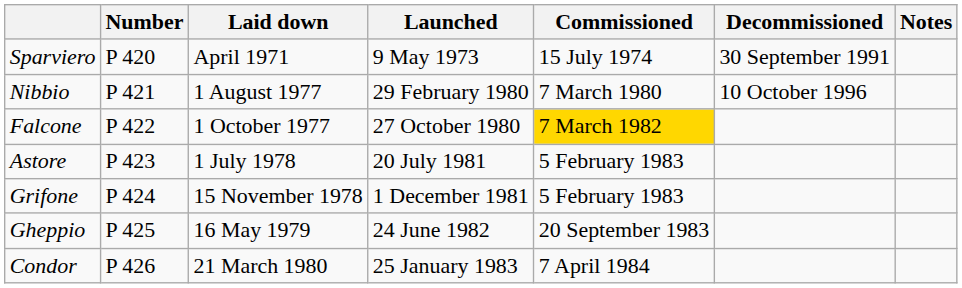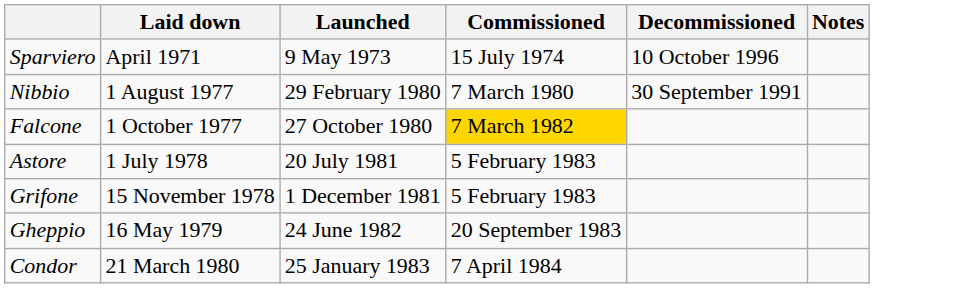- column: Number | P 420 | P 421 | P 422 | P 423 | P 424 | P 425 | P 426
Sparviero | Decommissioned: 30 September 1991 -> 10 October 1996
Nibbio | Decommissioned: 10 October 1996 -> 30 September 1991
